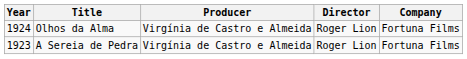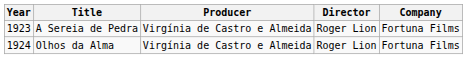rows swapped: A Sereia de Pedra <-> Olhos da Alma
